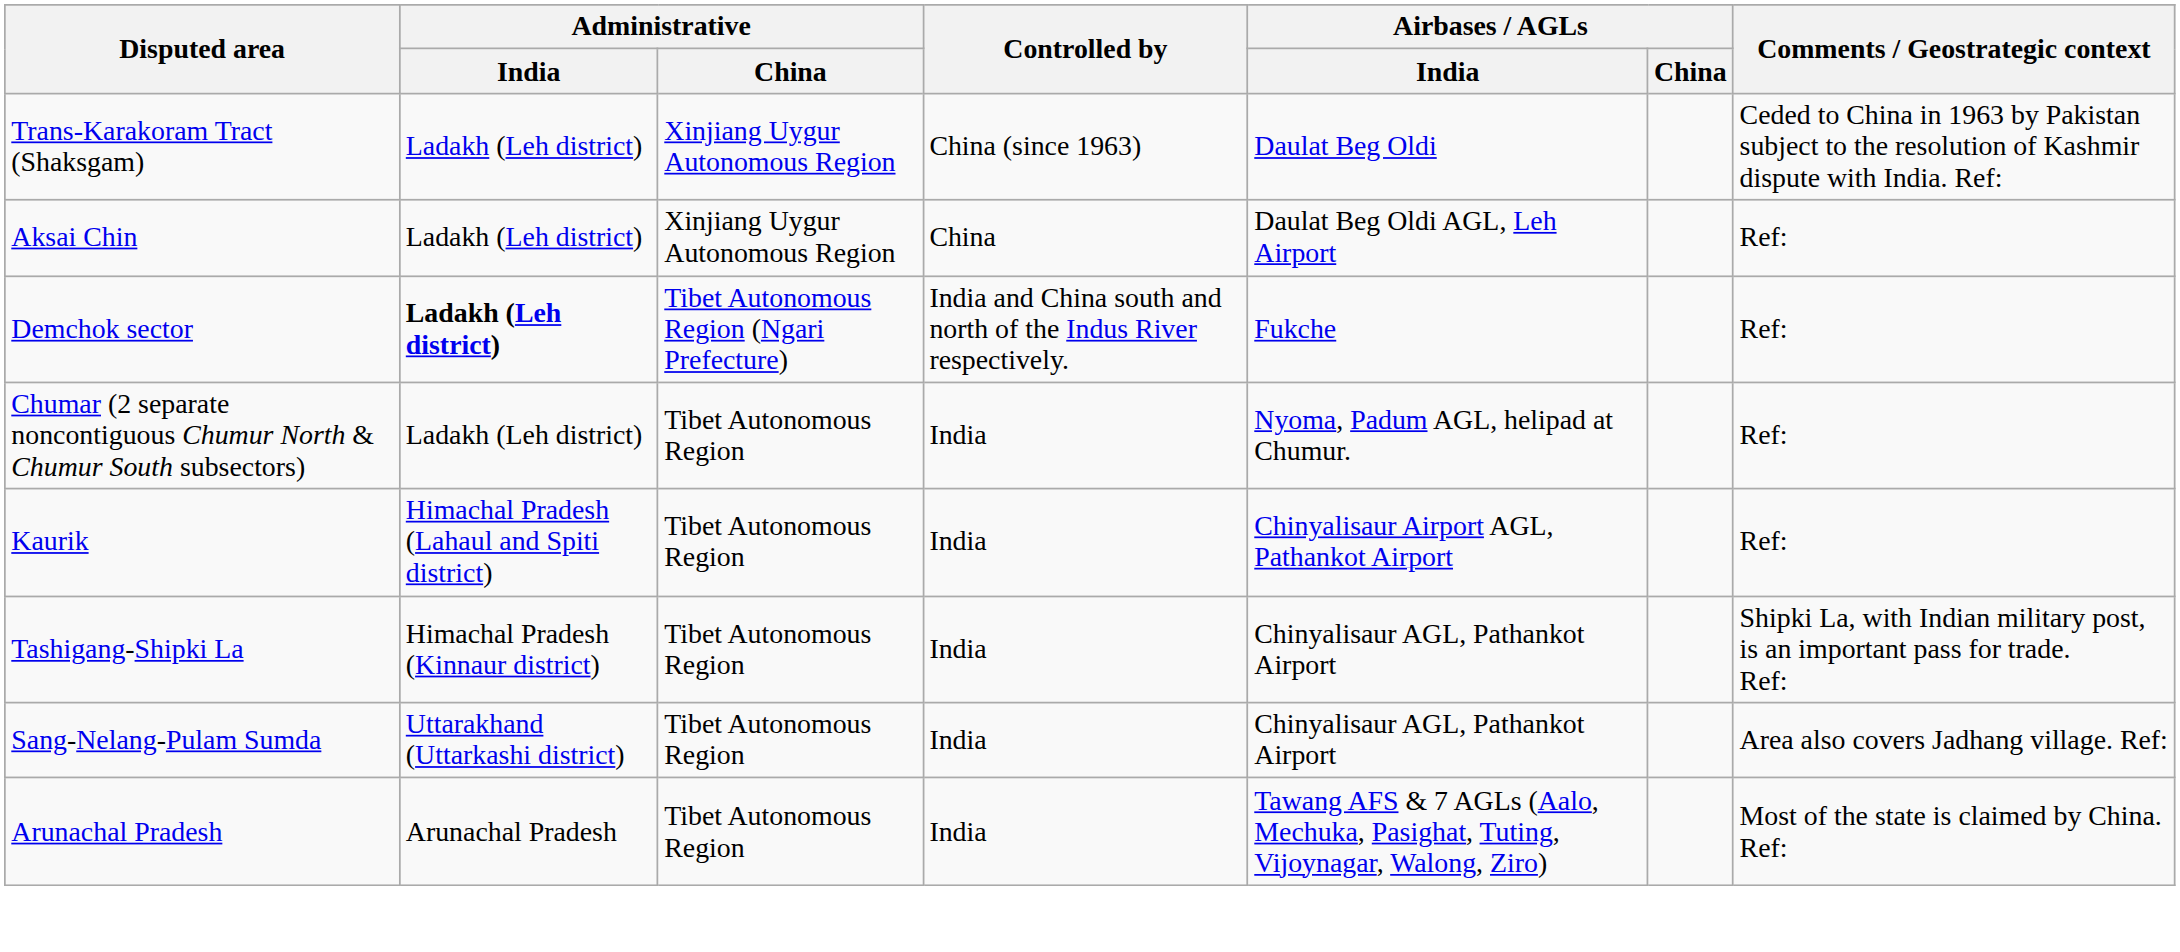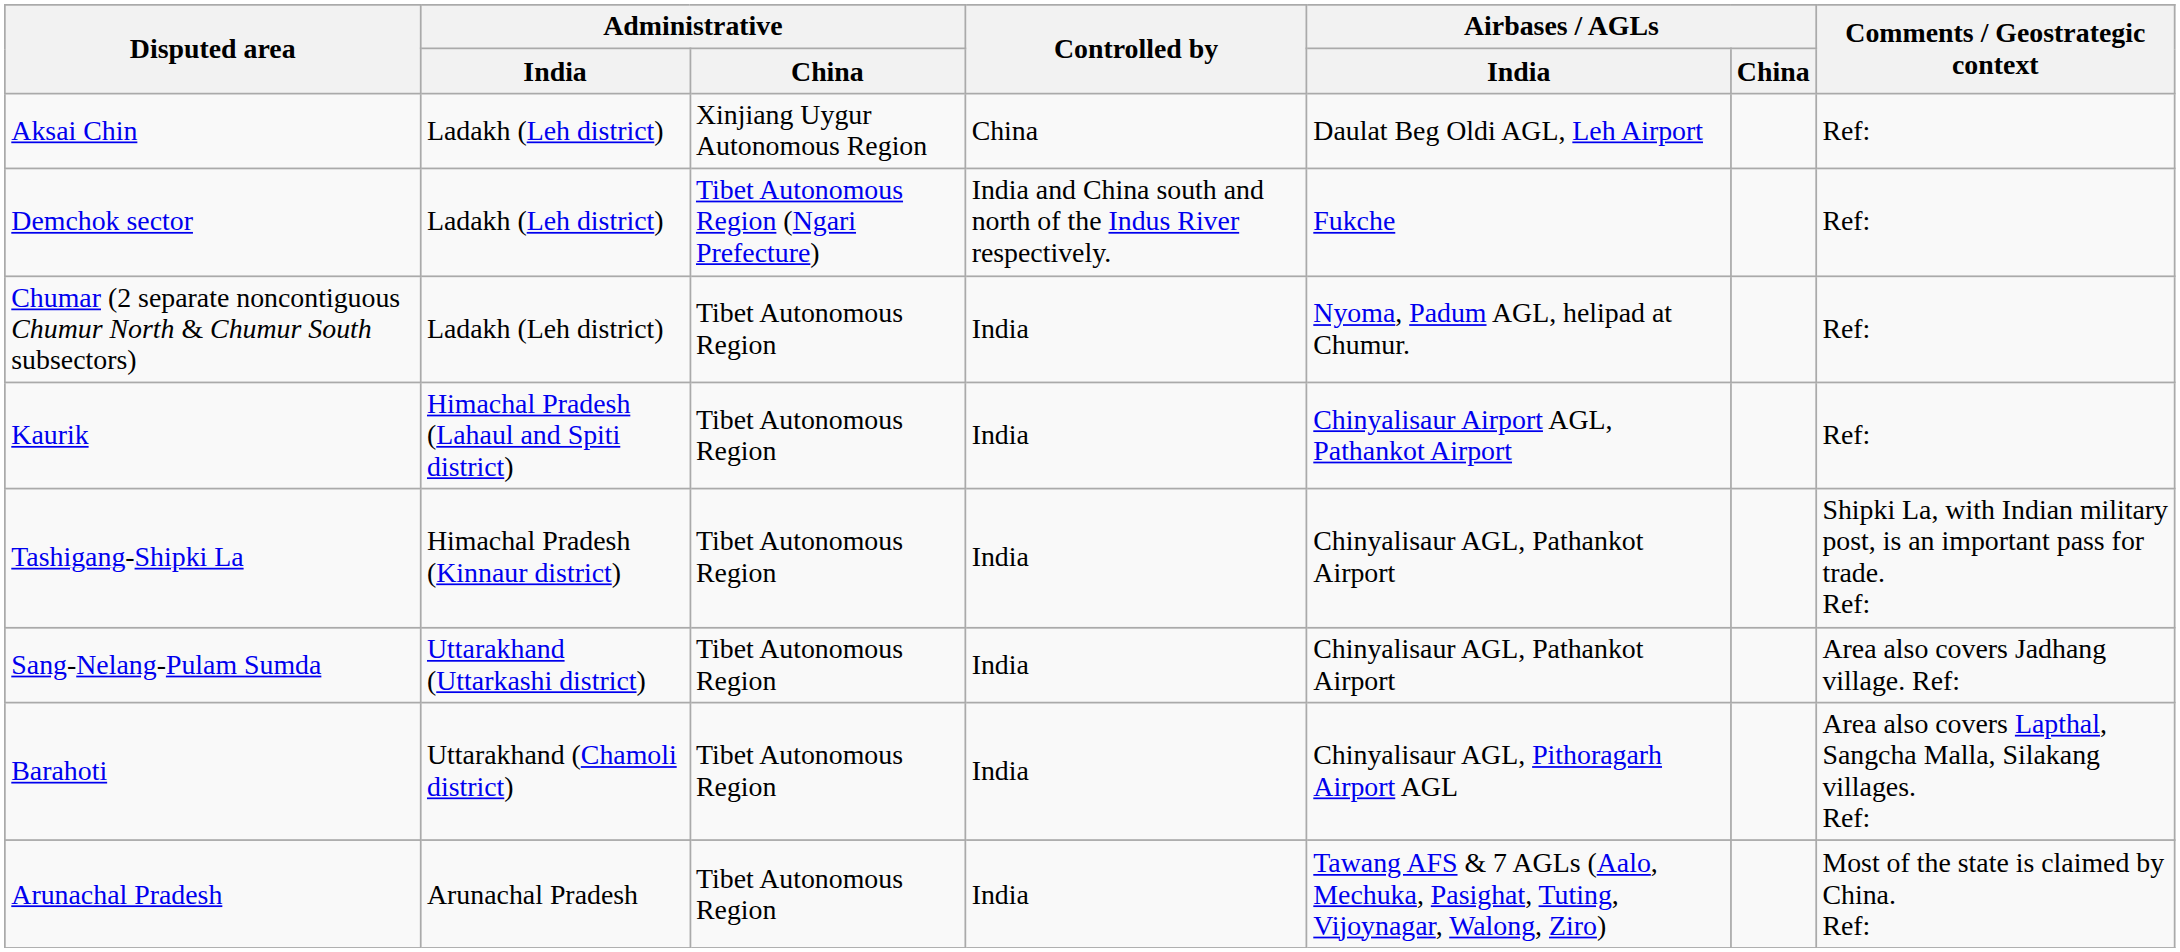- row: Trans-Karakoram Tract (Shaksgam) | Ladakh (Leh district) | Xinjiang Uygur Autonomous Region | China (since 1963) | Daulat Beg Oldi | Ceded to China in 1963 by Pakistan subject to the resolution of Kashmir dispute with India. Ref:
Demchok sector | Administrative / India: bold -> normal
+ row: Barahoti | Uttarakhand (Chamoli district) | Tibet Autonomous Region | India | Chinyalisaur AGL, Pithoragarh Airport AGL | Area also covers Lapthal, Sangcha Malla, Silakang villages. Ref:
